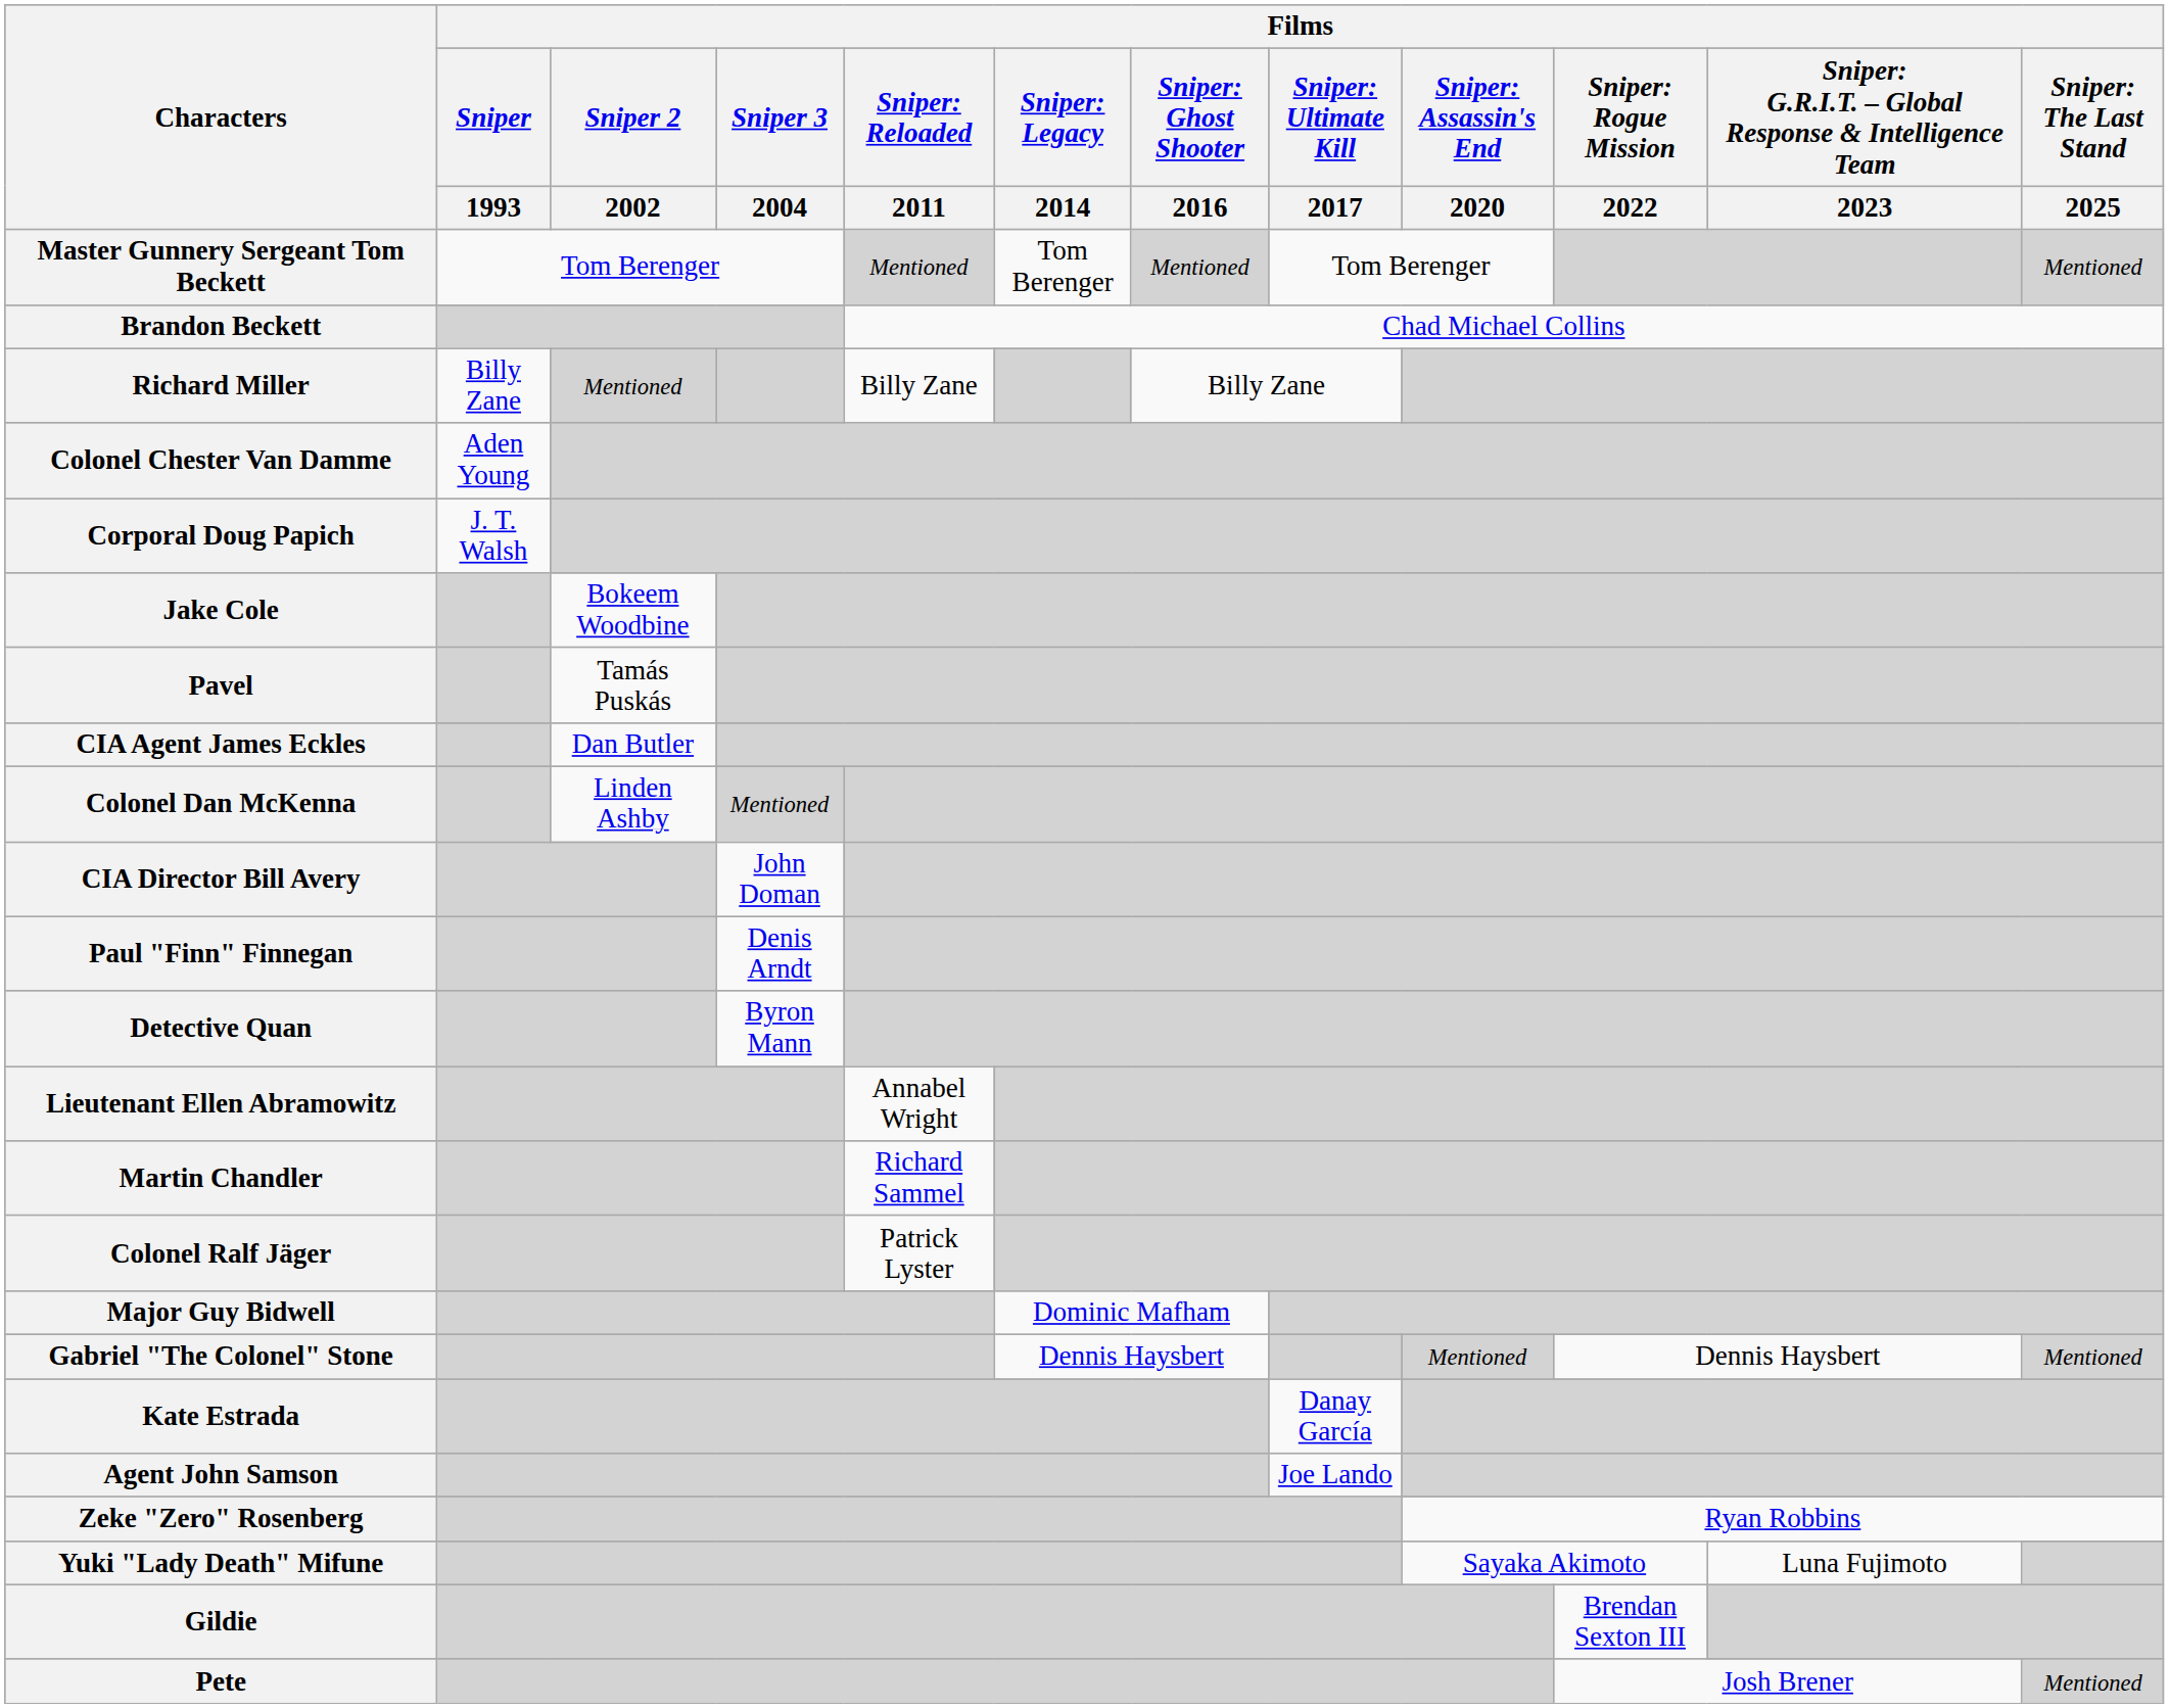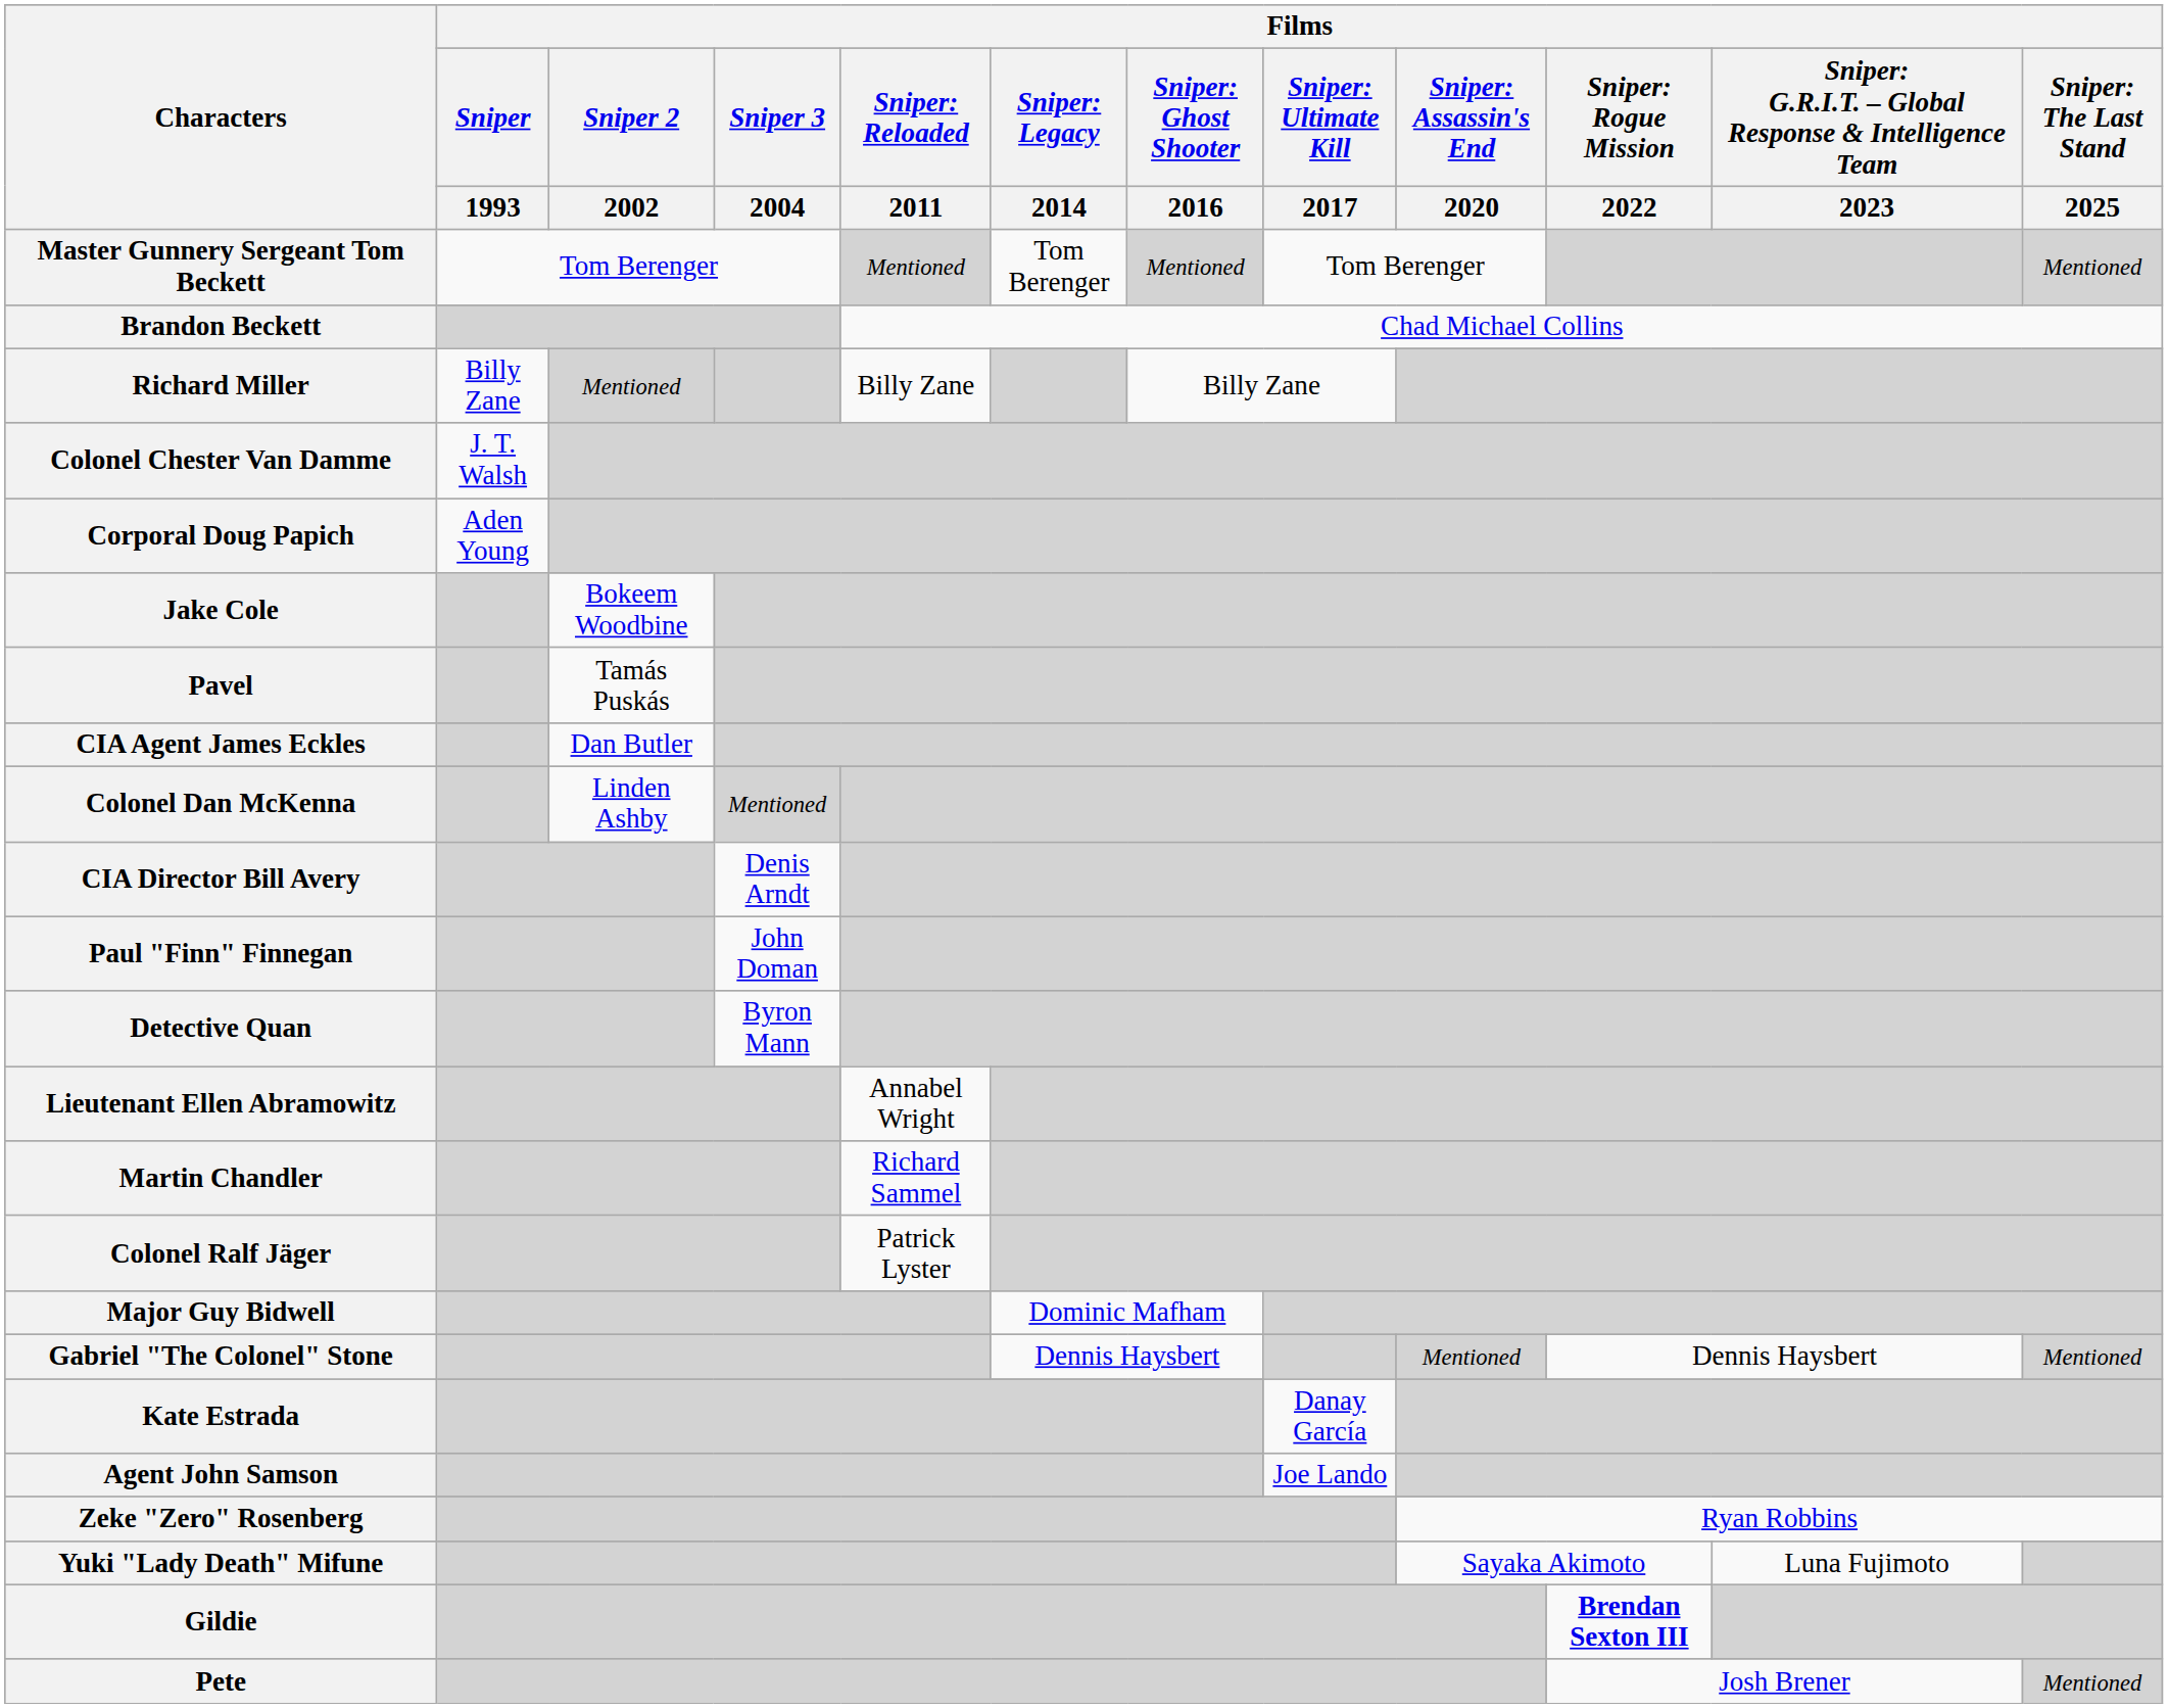Colonel Chester Van Damme | Films / Sniper / 1993: Aden Young -> J. T. Walsh
Corporal Doug Papich | Films / Sniper / 1993: J. T. Walsh -> Aden Young
CIA Director Bill Avery | Films / Sniper 3 / 2004: John Doman -> Denis Arndt
Paul "Finn" Finnegan | Films / Sniper 3 / 2004: Denis Arndt -> John Doman
Gildie | column 10: normal -> bold
